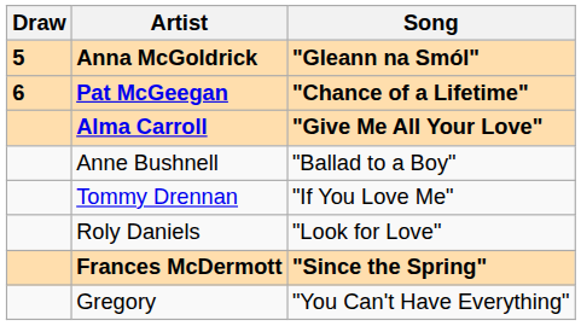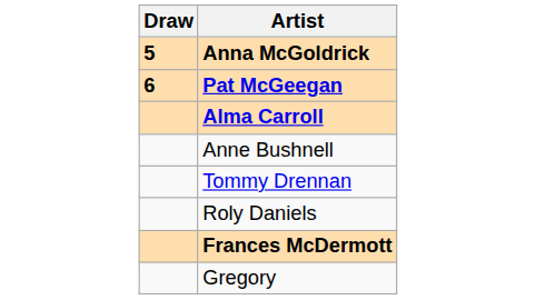- column: Song | "Gleann na Smól" | "Chance of a Lifetime" | "Give Me All Your Love" | "Ballad to a Boy" | "If You Love Me" | "Look for Love" | "Since the Spring" | "You Can't Have Everything"
